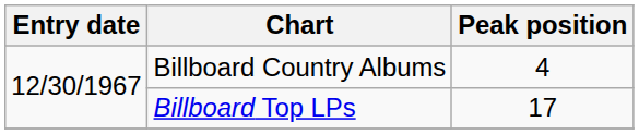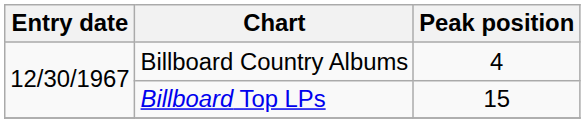Billboard Top LPs | Peak position: 17 -> 15
